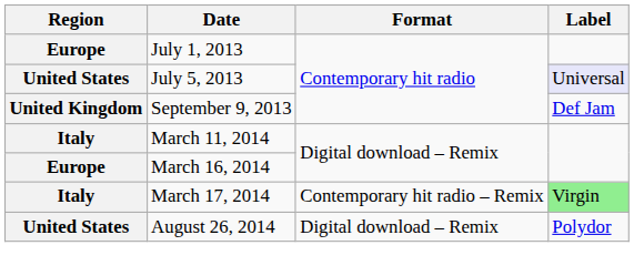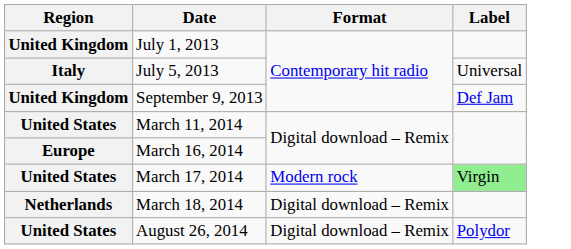July 1, 2013 | Region: Europe -> United Kingdom
July 5, 2013 | Region: United States -> Italy
July 5, 2013 | Label: lavender background -> no background
March 11, 2014 | Region: Italy -> United States
March 17, 2014 | Region: Italy -> United States
March 17, 2014 | Format: Contemporary hit radio – Remix -> Modern rock
+ row: Netherlands | March 18, 2014 | Digital download – Remix
